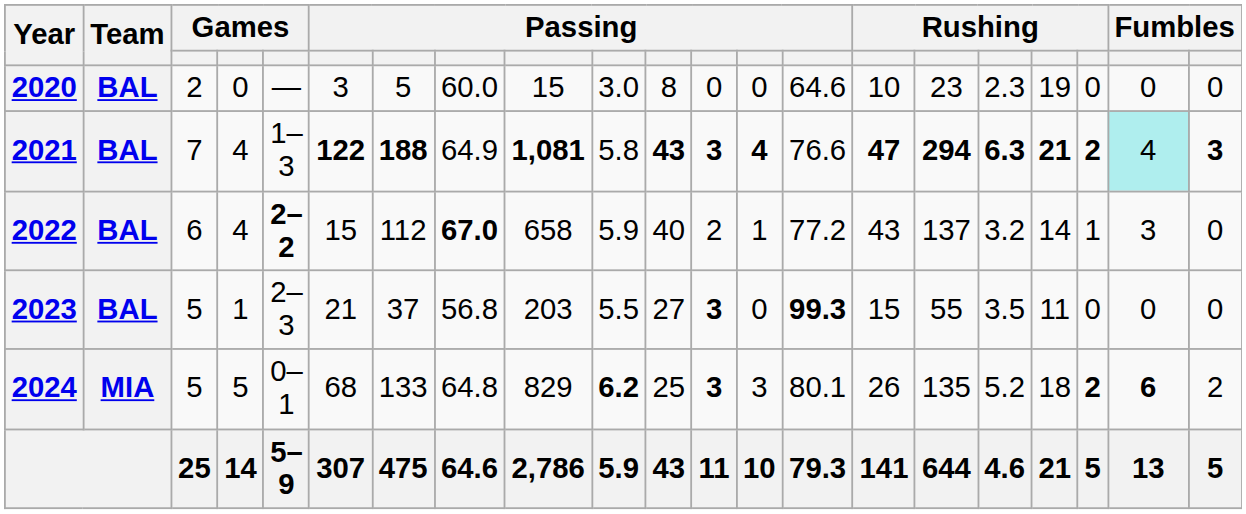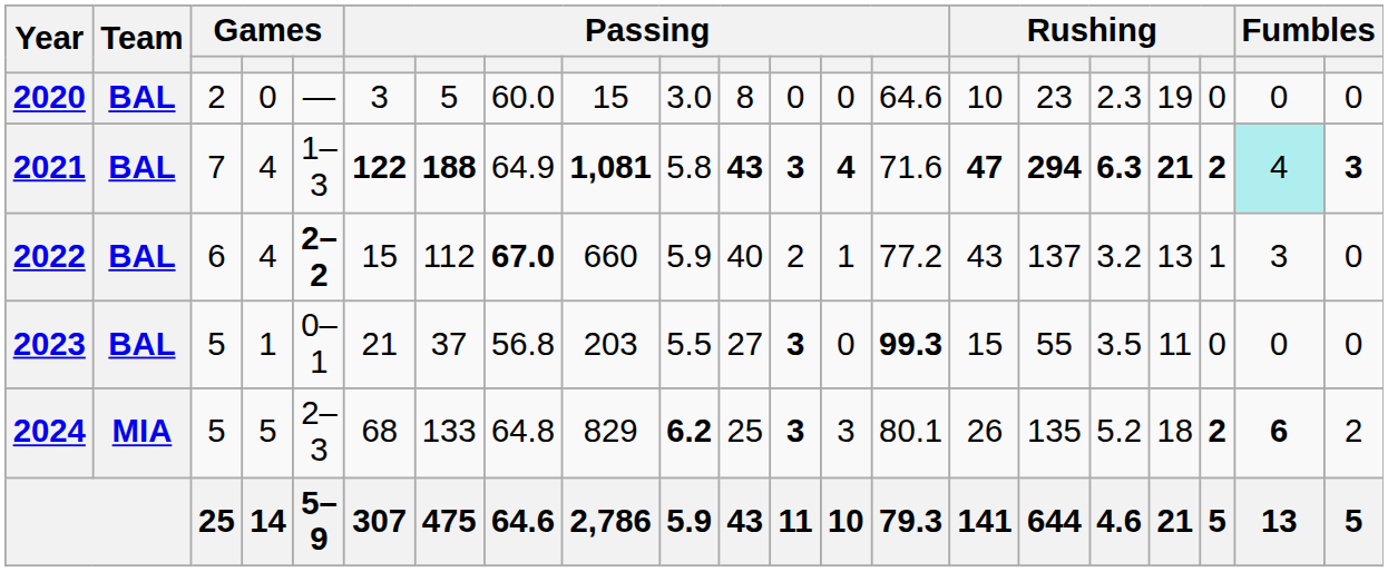2021 | column 14: 76.6 -> 71.6
2022 | column 9: 658 -> 660
2022 | column 18: 14 -> 13
2023 | column 5: 2–3 -> 0–1
2024 | column 5: 0–1 -> 2–3
